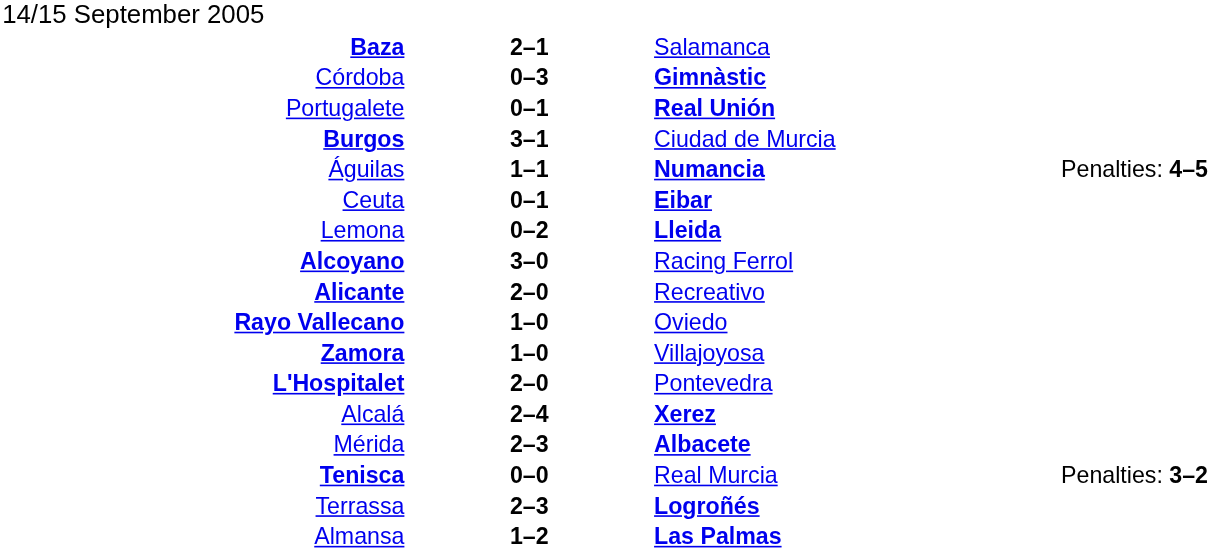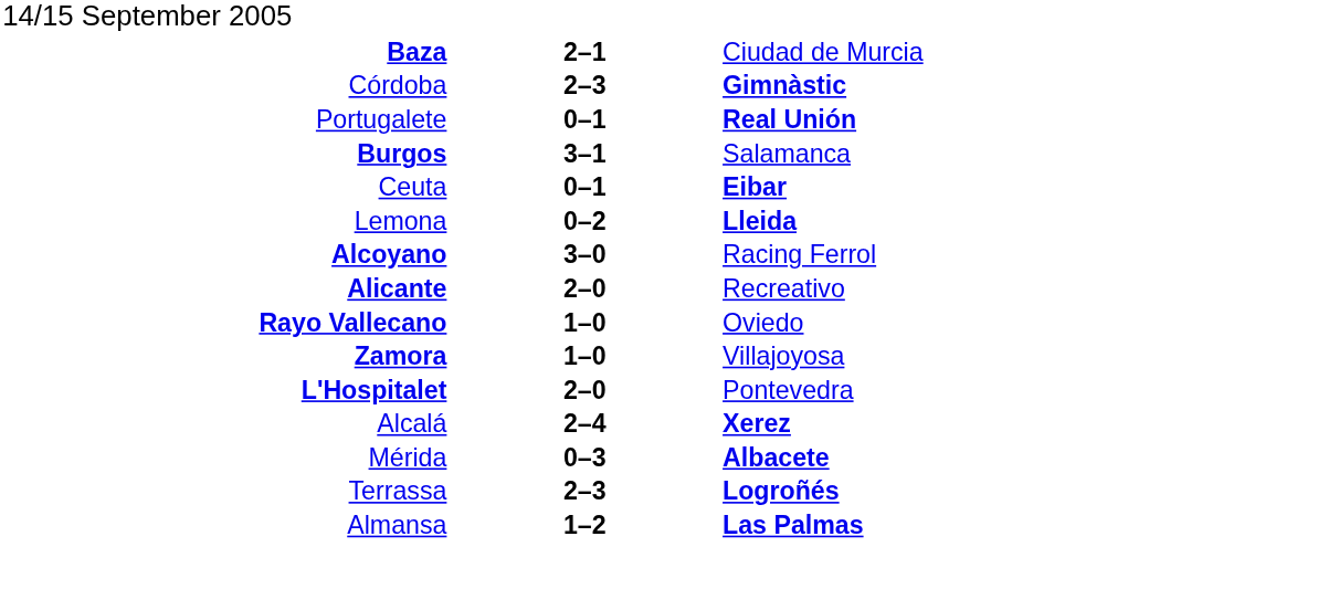Baza | column 3: Salamanca -> Ciudad de Murcia
Córdoba | column 2: 0–3 -> 2–3
Burgos | column 3: Ciudad de Murcia -> Salamanca
- row: Águilas | 1–1 | Numancia | Penalties: 4–5
Mérida | column 2: 2–3 -> 0–3
- row: Tenisca | 0–0 | Real Murcia | Penalties: 3–2
